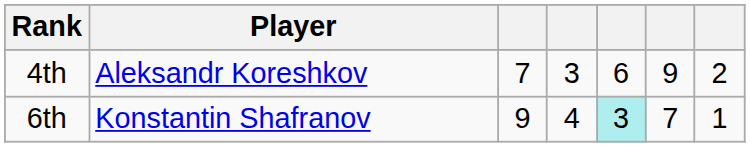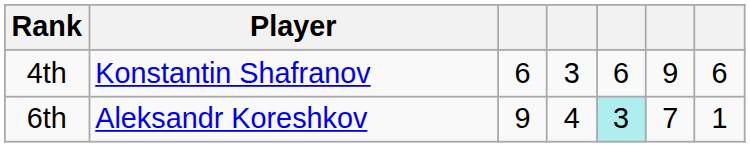4th | Player: Aleksandr Koreshkov -> Konstantin Shafranov
4th | column 3: 7 -> 6
4th | column 7: 2 -> 6
6th | Player: Konstantin Shafranov -> Aleksandr Koreshkov
